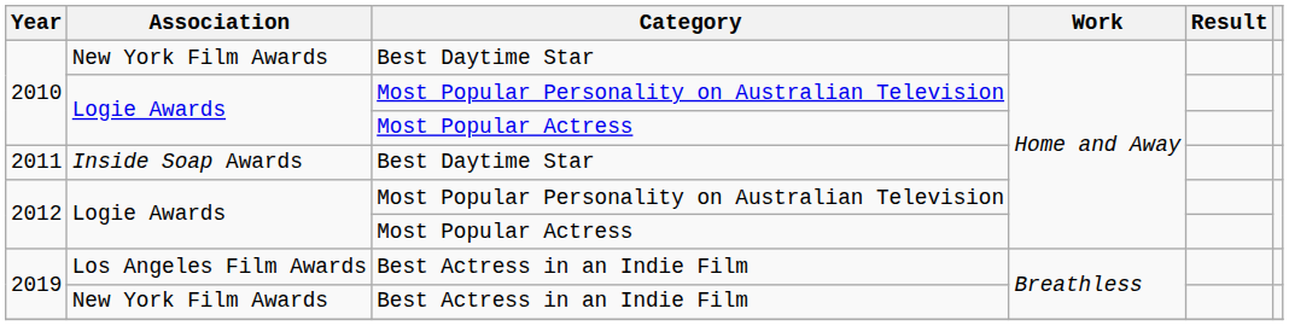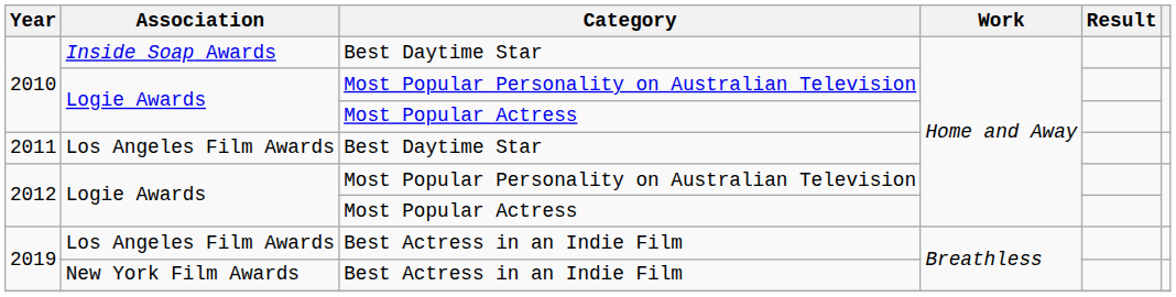2010 / Best Daytime Star | Association: New York Film Awards -> Inside Soap Awards
2011 | Association: Inside Soap Awards -> Los Angeles Film Awards
